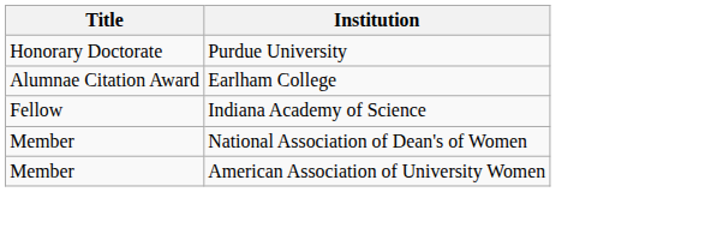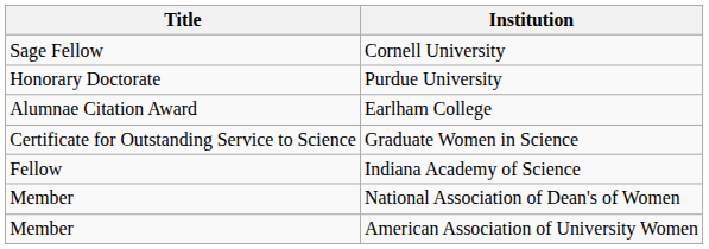+ row: Sage Fellow | Cornell University
+ row: Certificate for Outstanding Service to Science | Graduate Women in Science
